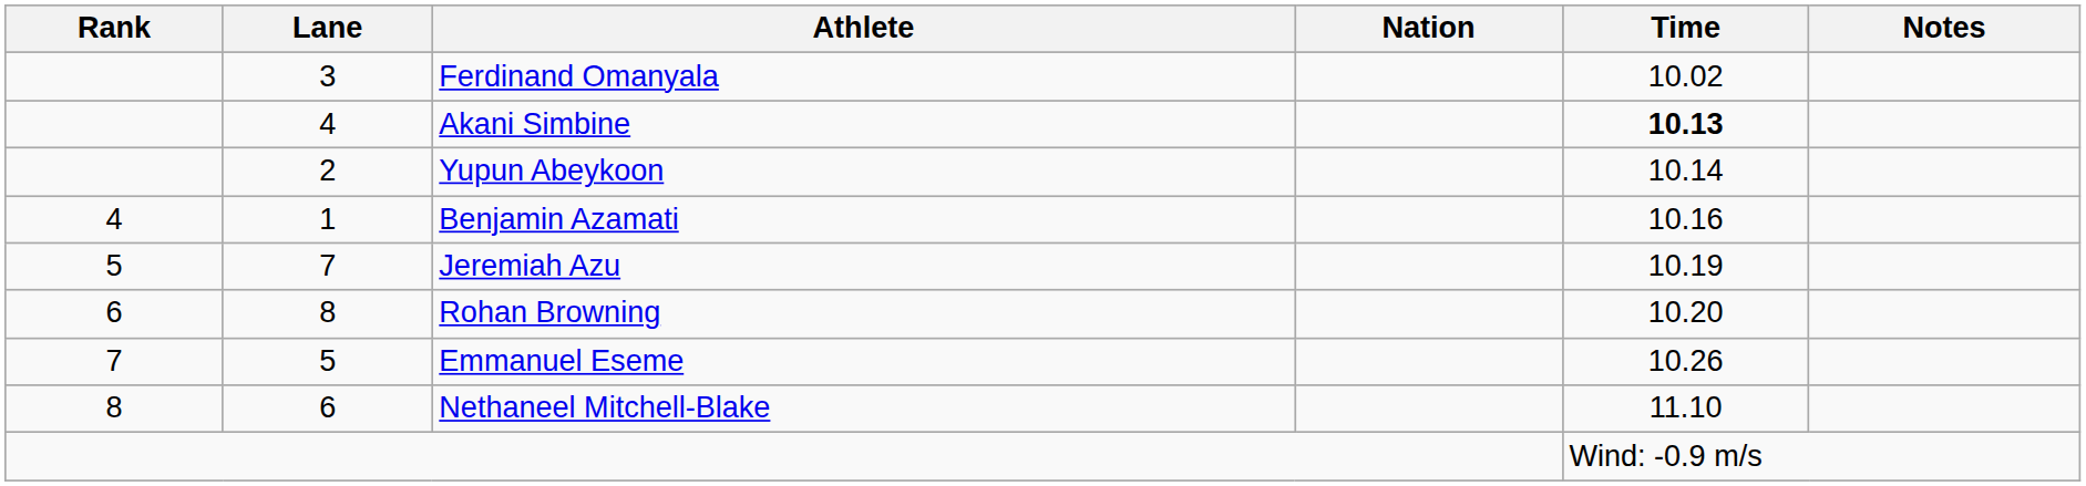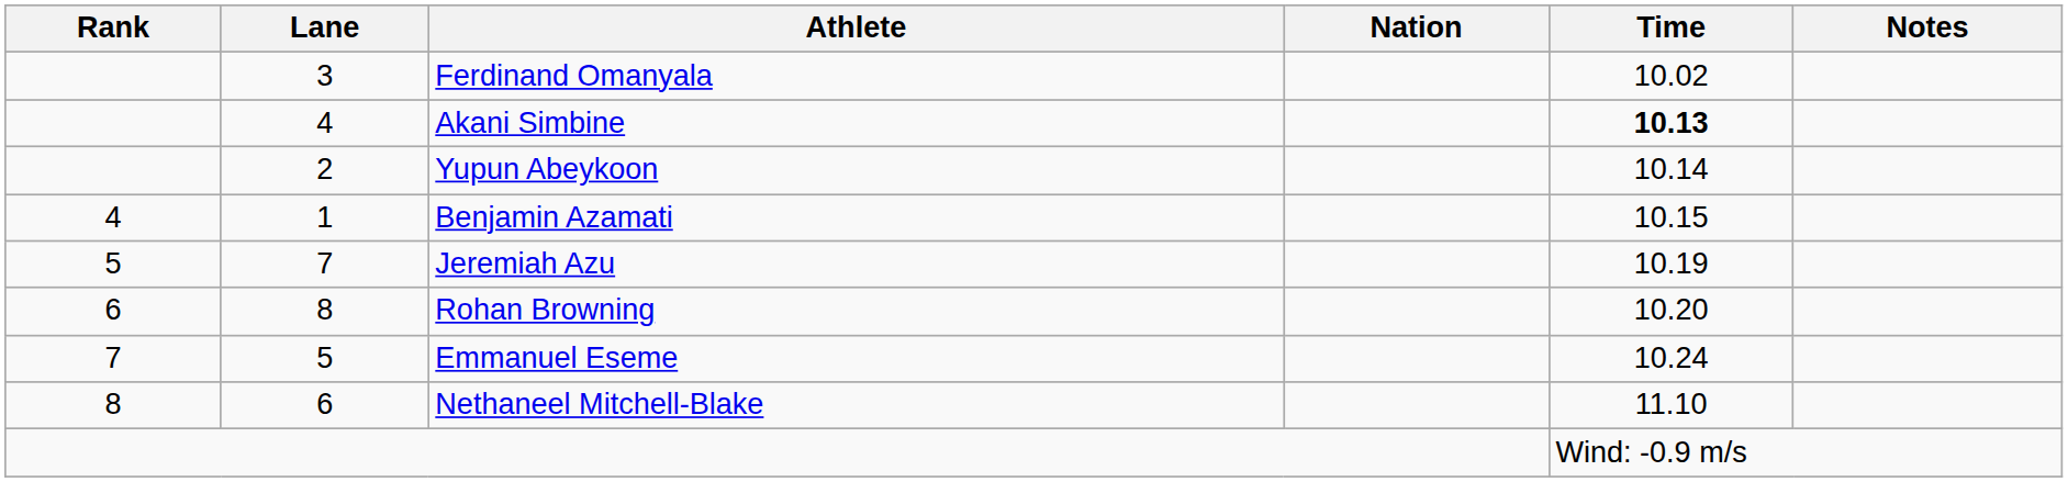Benjamin Azamati | Time: 10.16 -> 10.15
Emmanuel Eseme | Time: 10.26 -> 10.24
